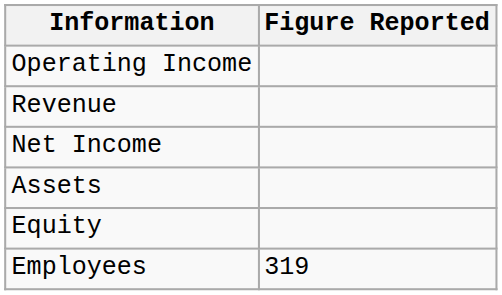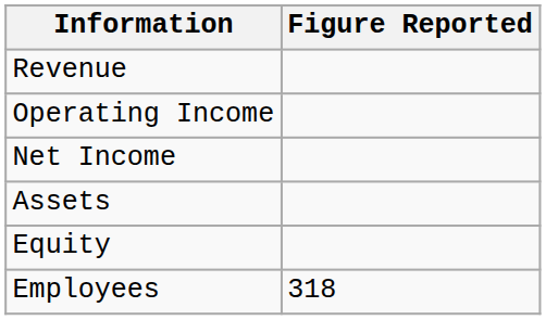rows swapped: Revenue <-> Operating Income
Employees | Figure Reported: 319 -> 318
